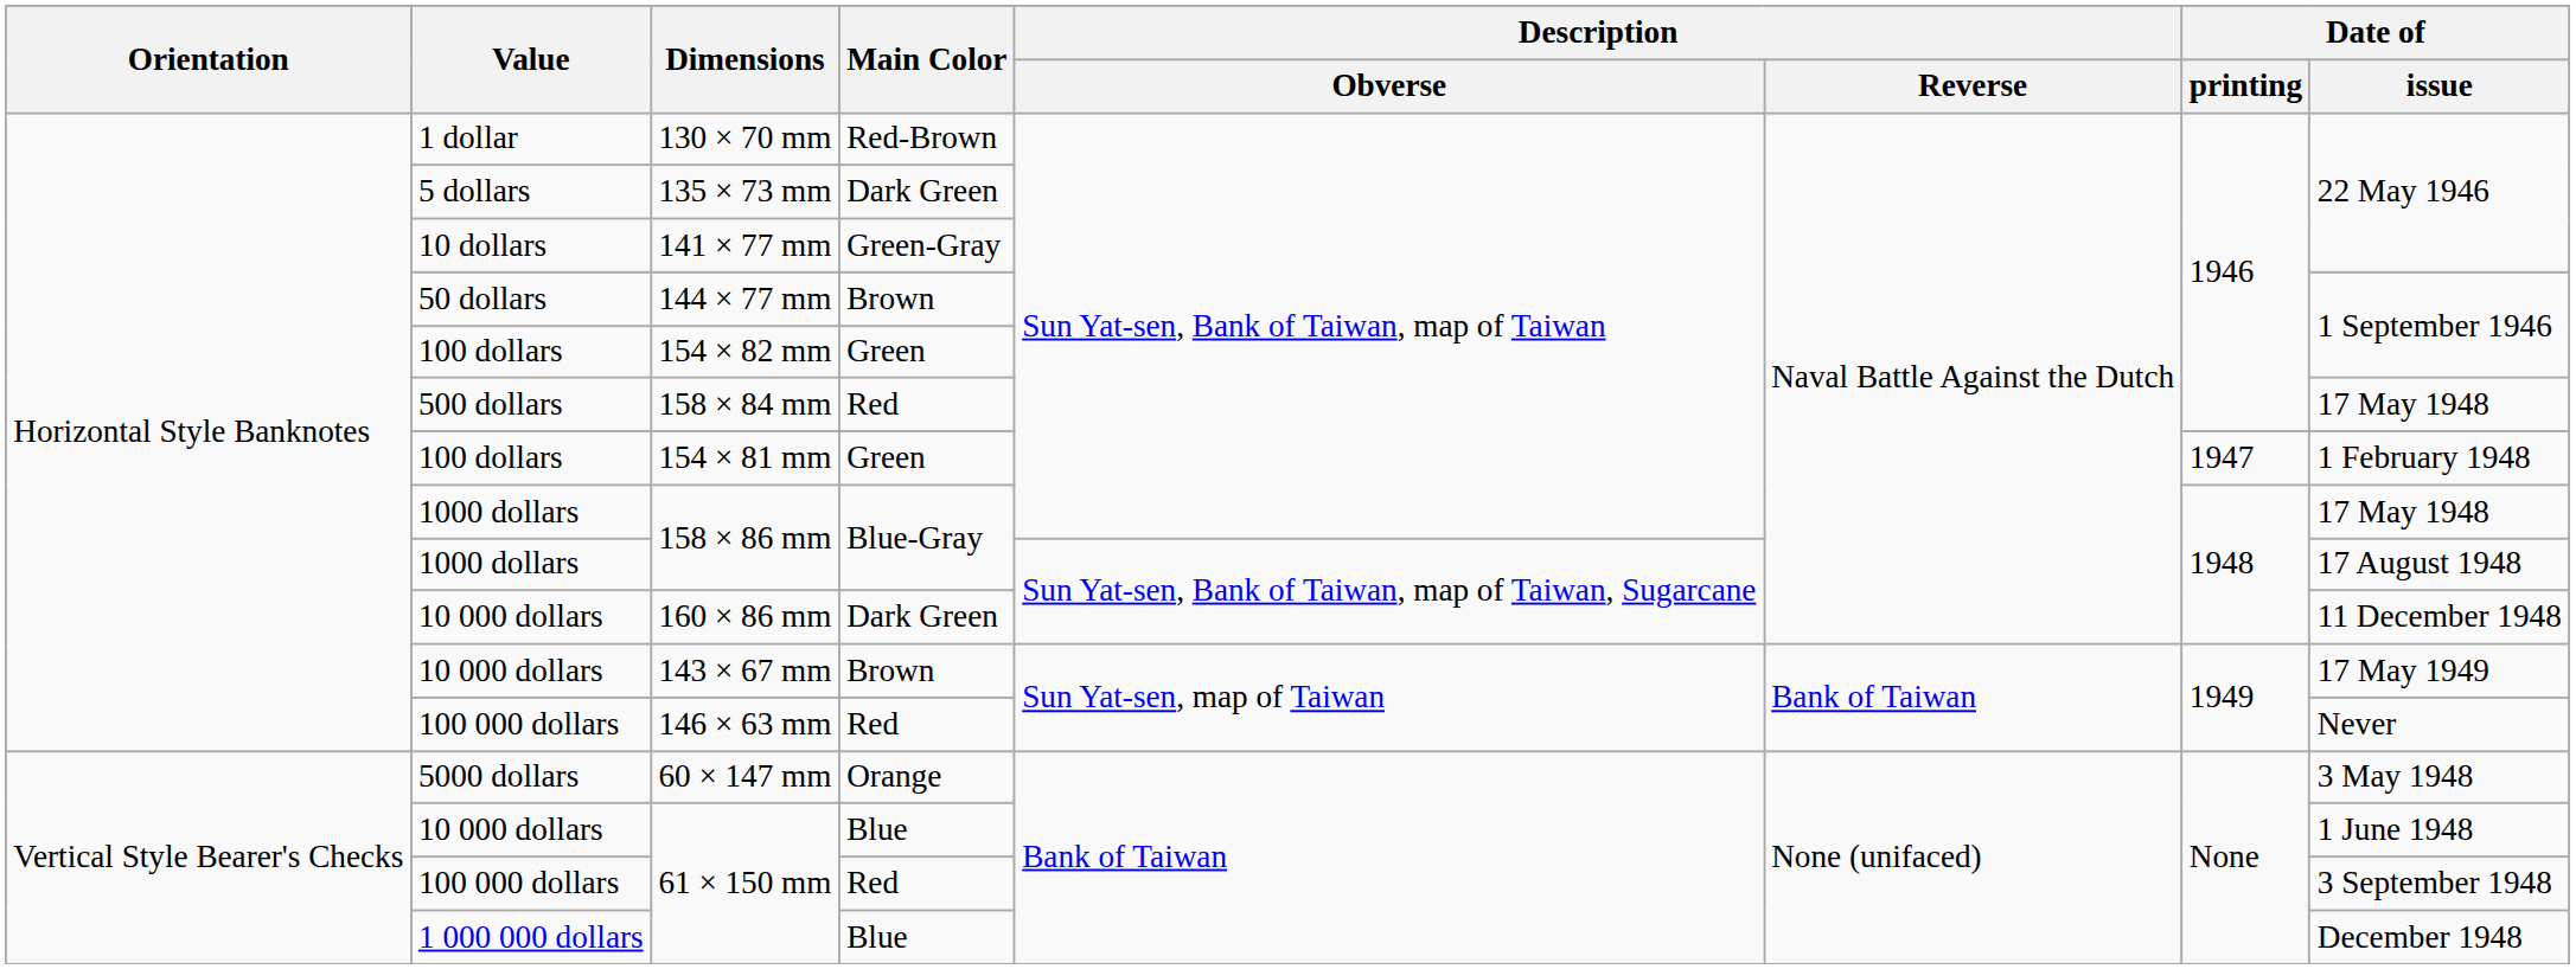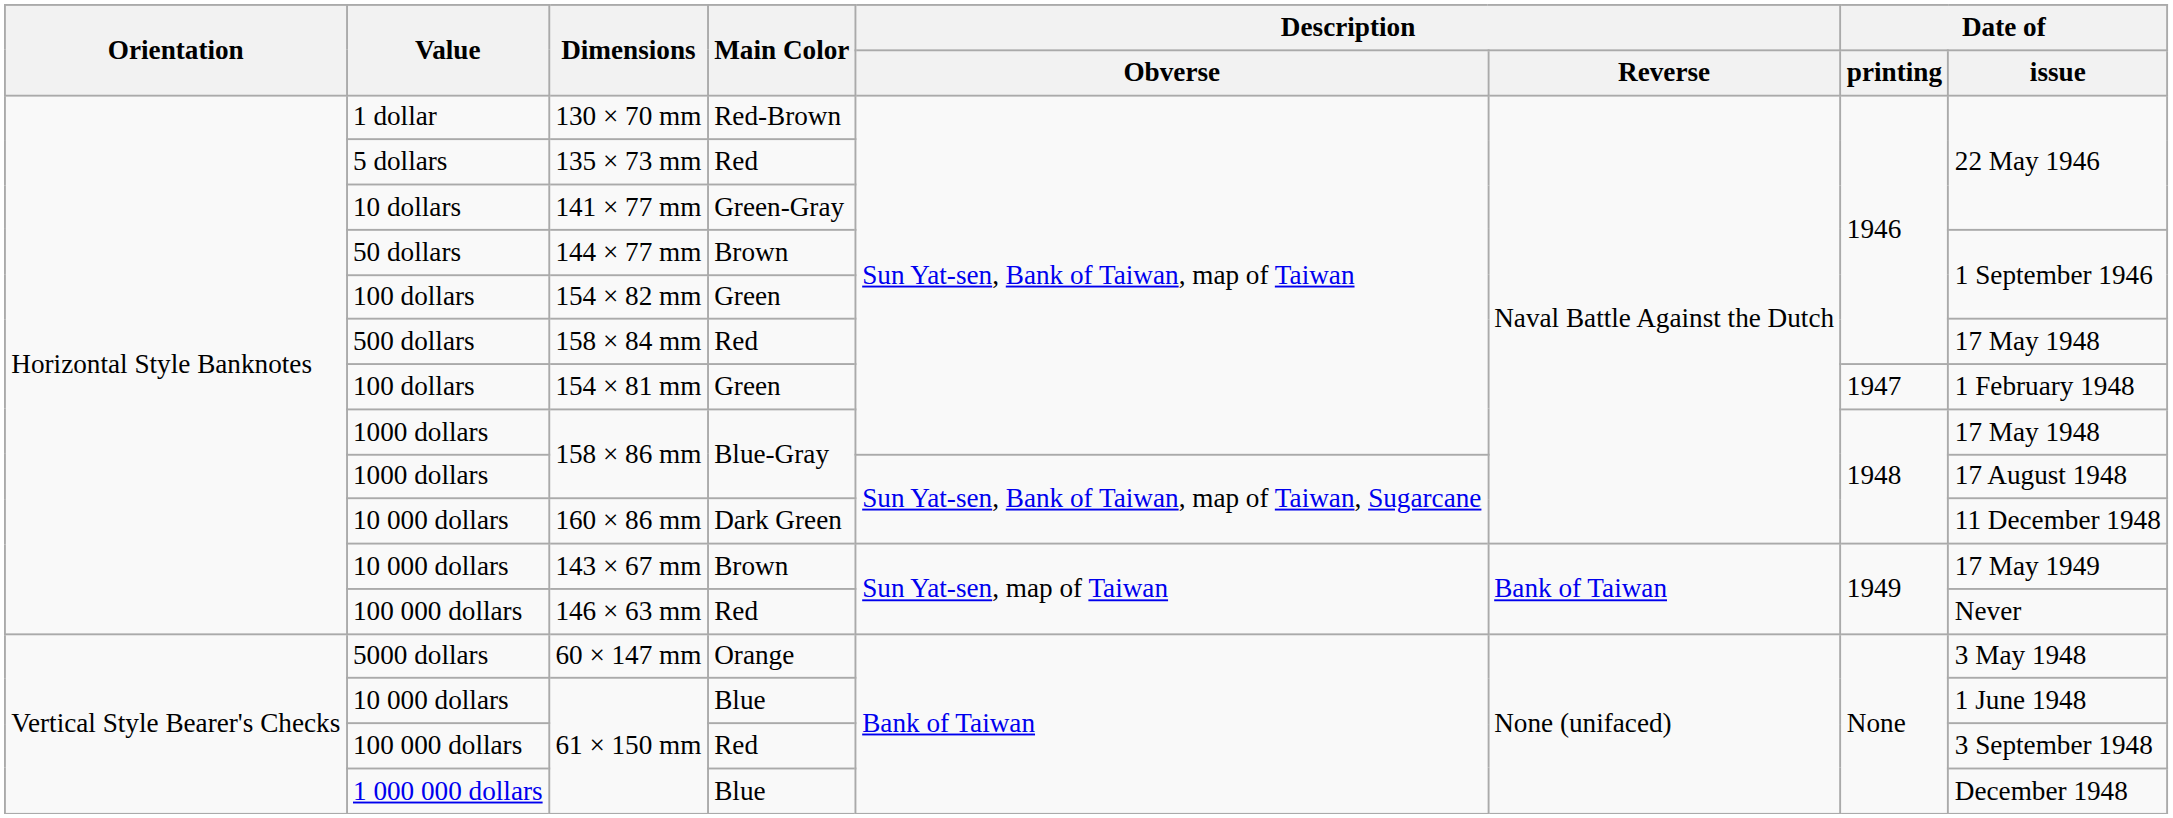135 × 73 mm | Main Color: Dark Green -> Red
